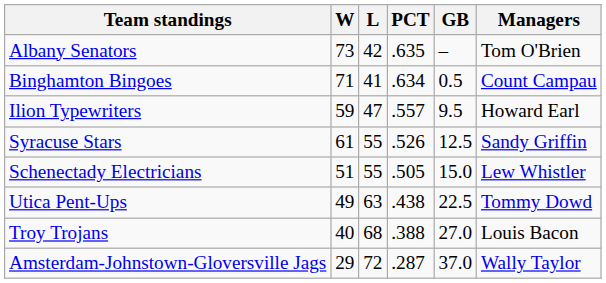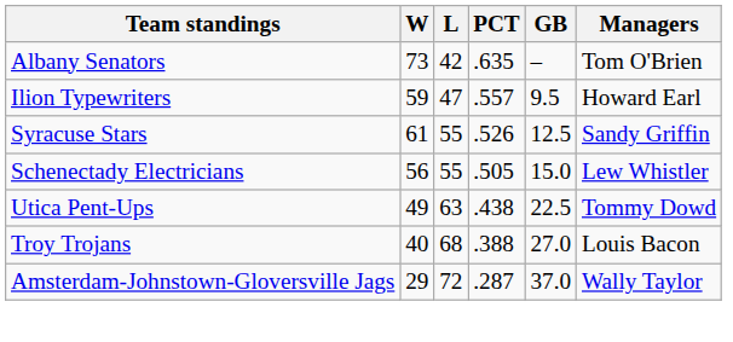- row: Binghamton Bingoes | 71 | 41 | .634 | 0.5 | Count Campau
Schenectady Electricians | W: 51 -> 56
